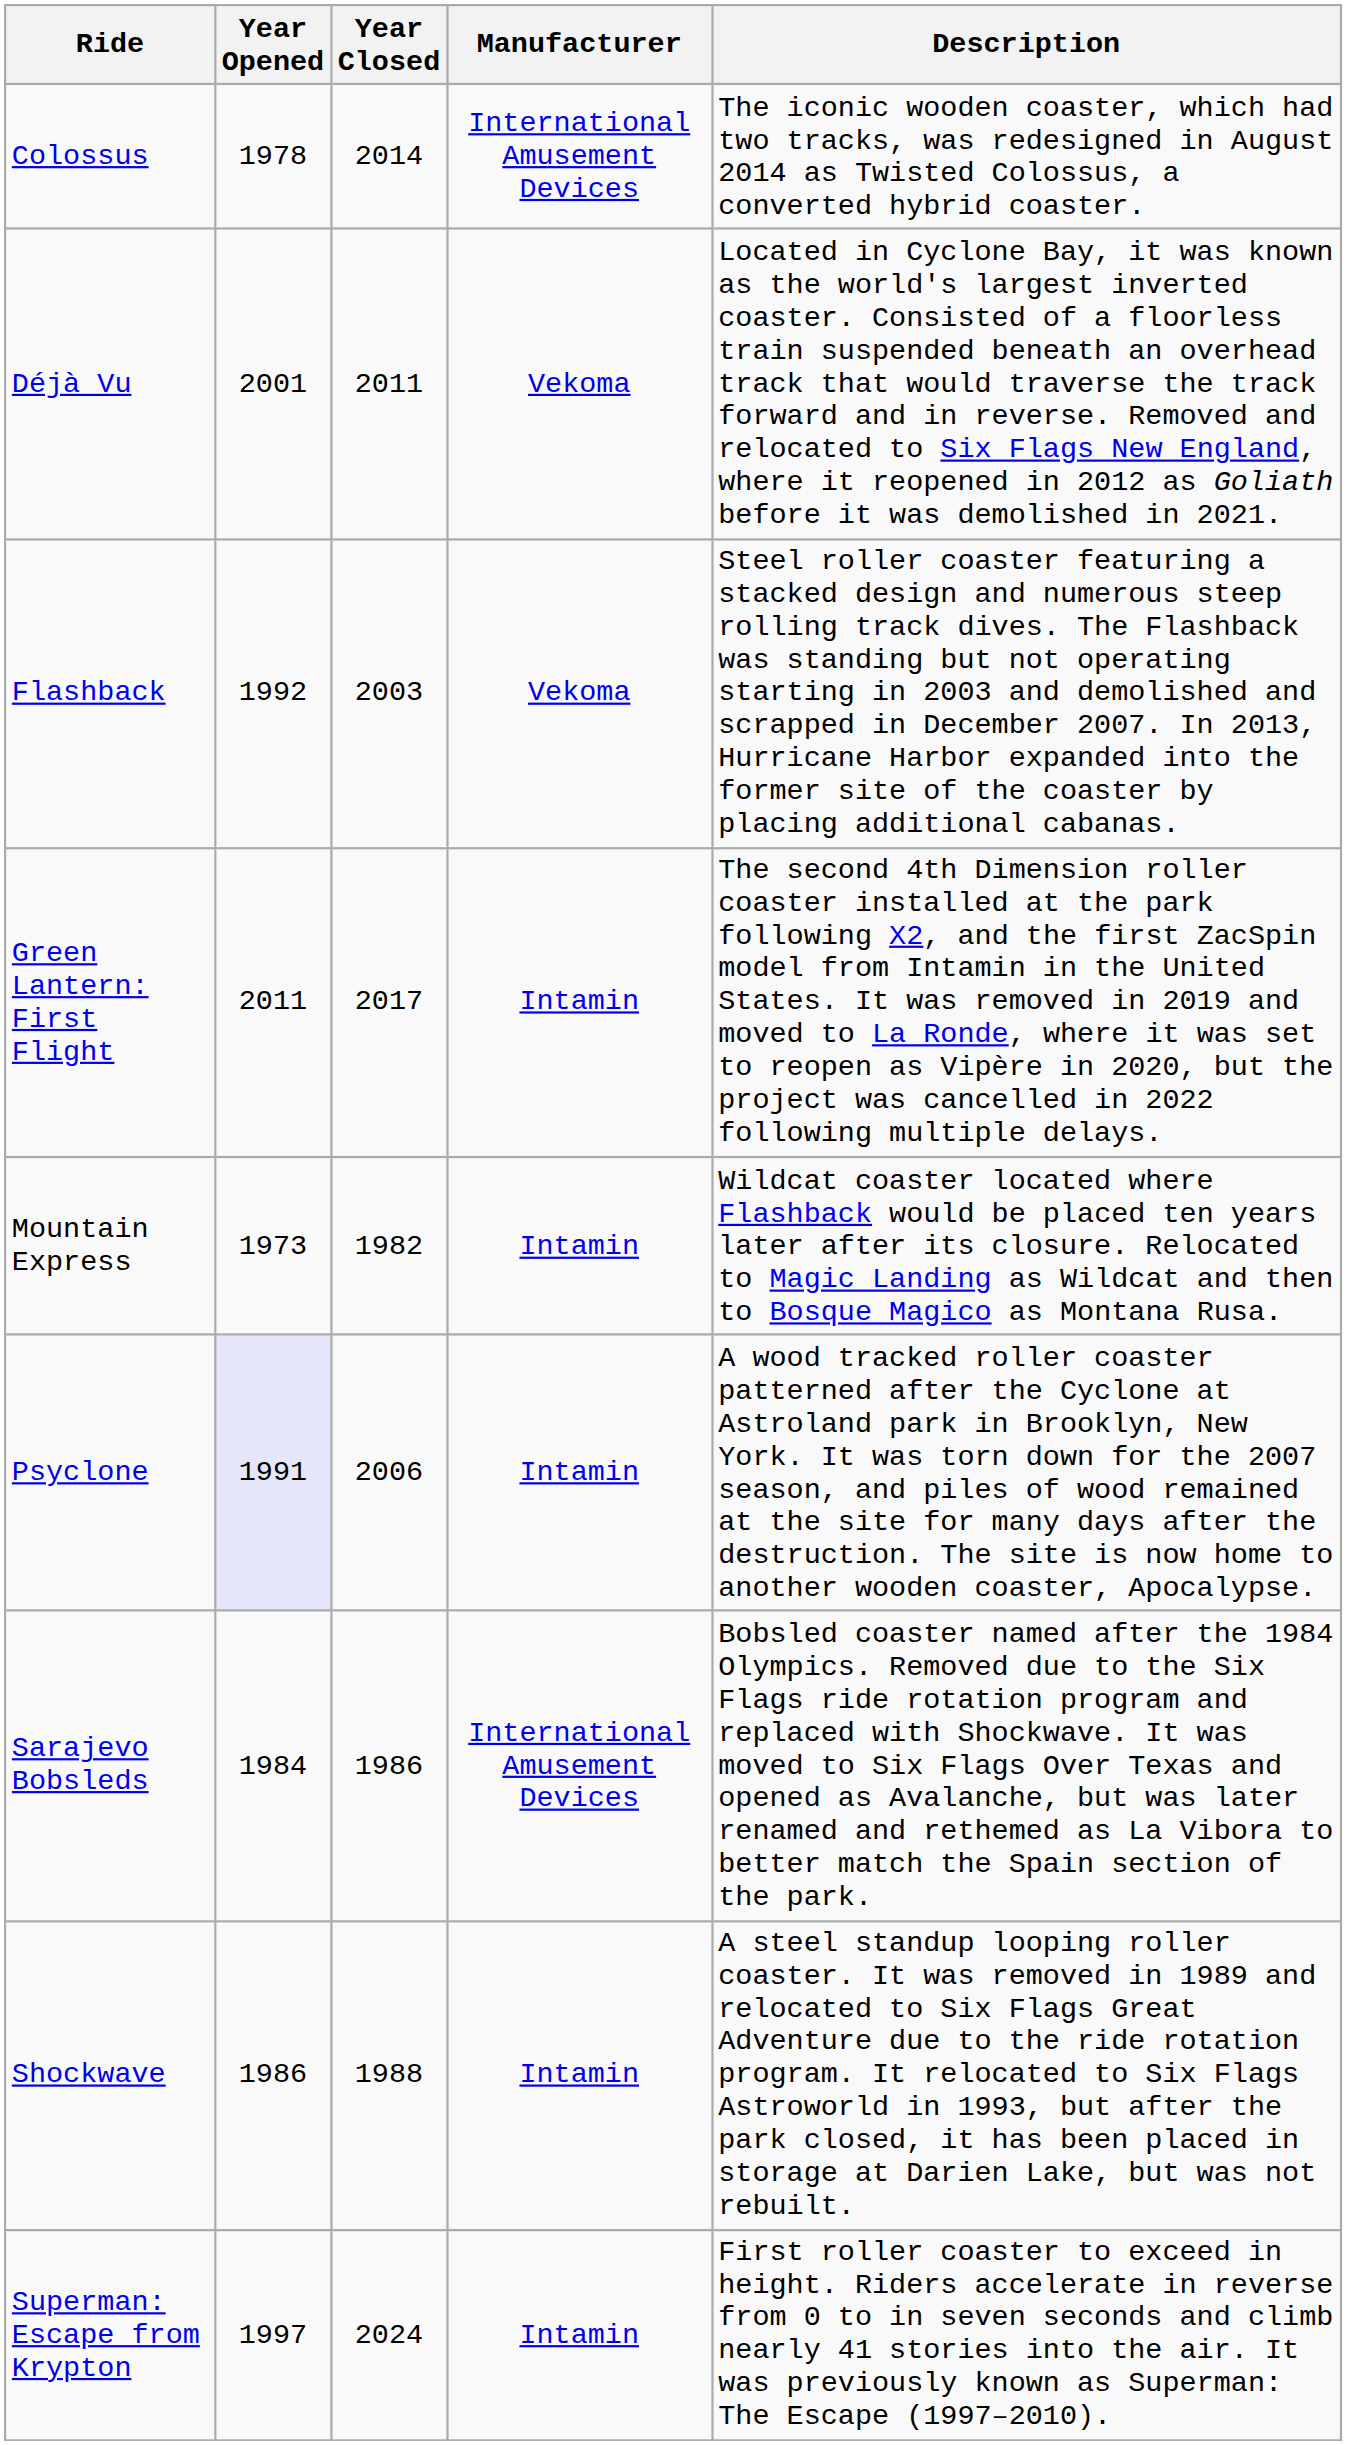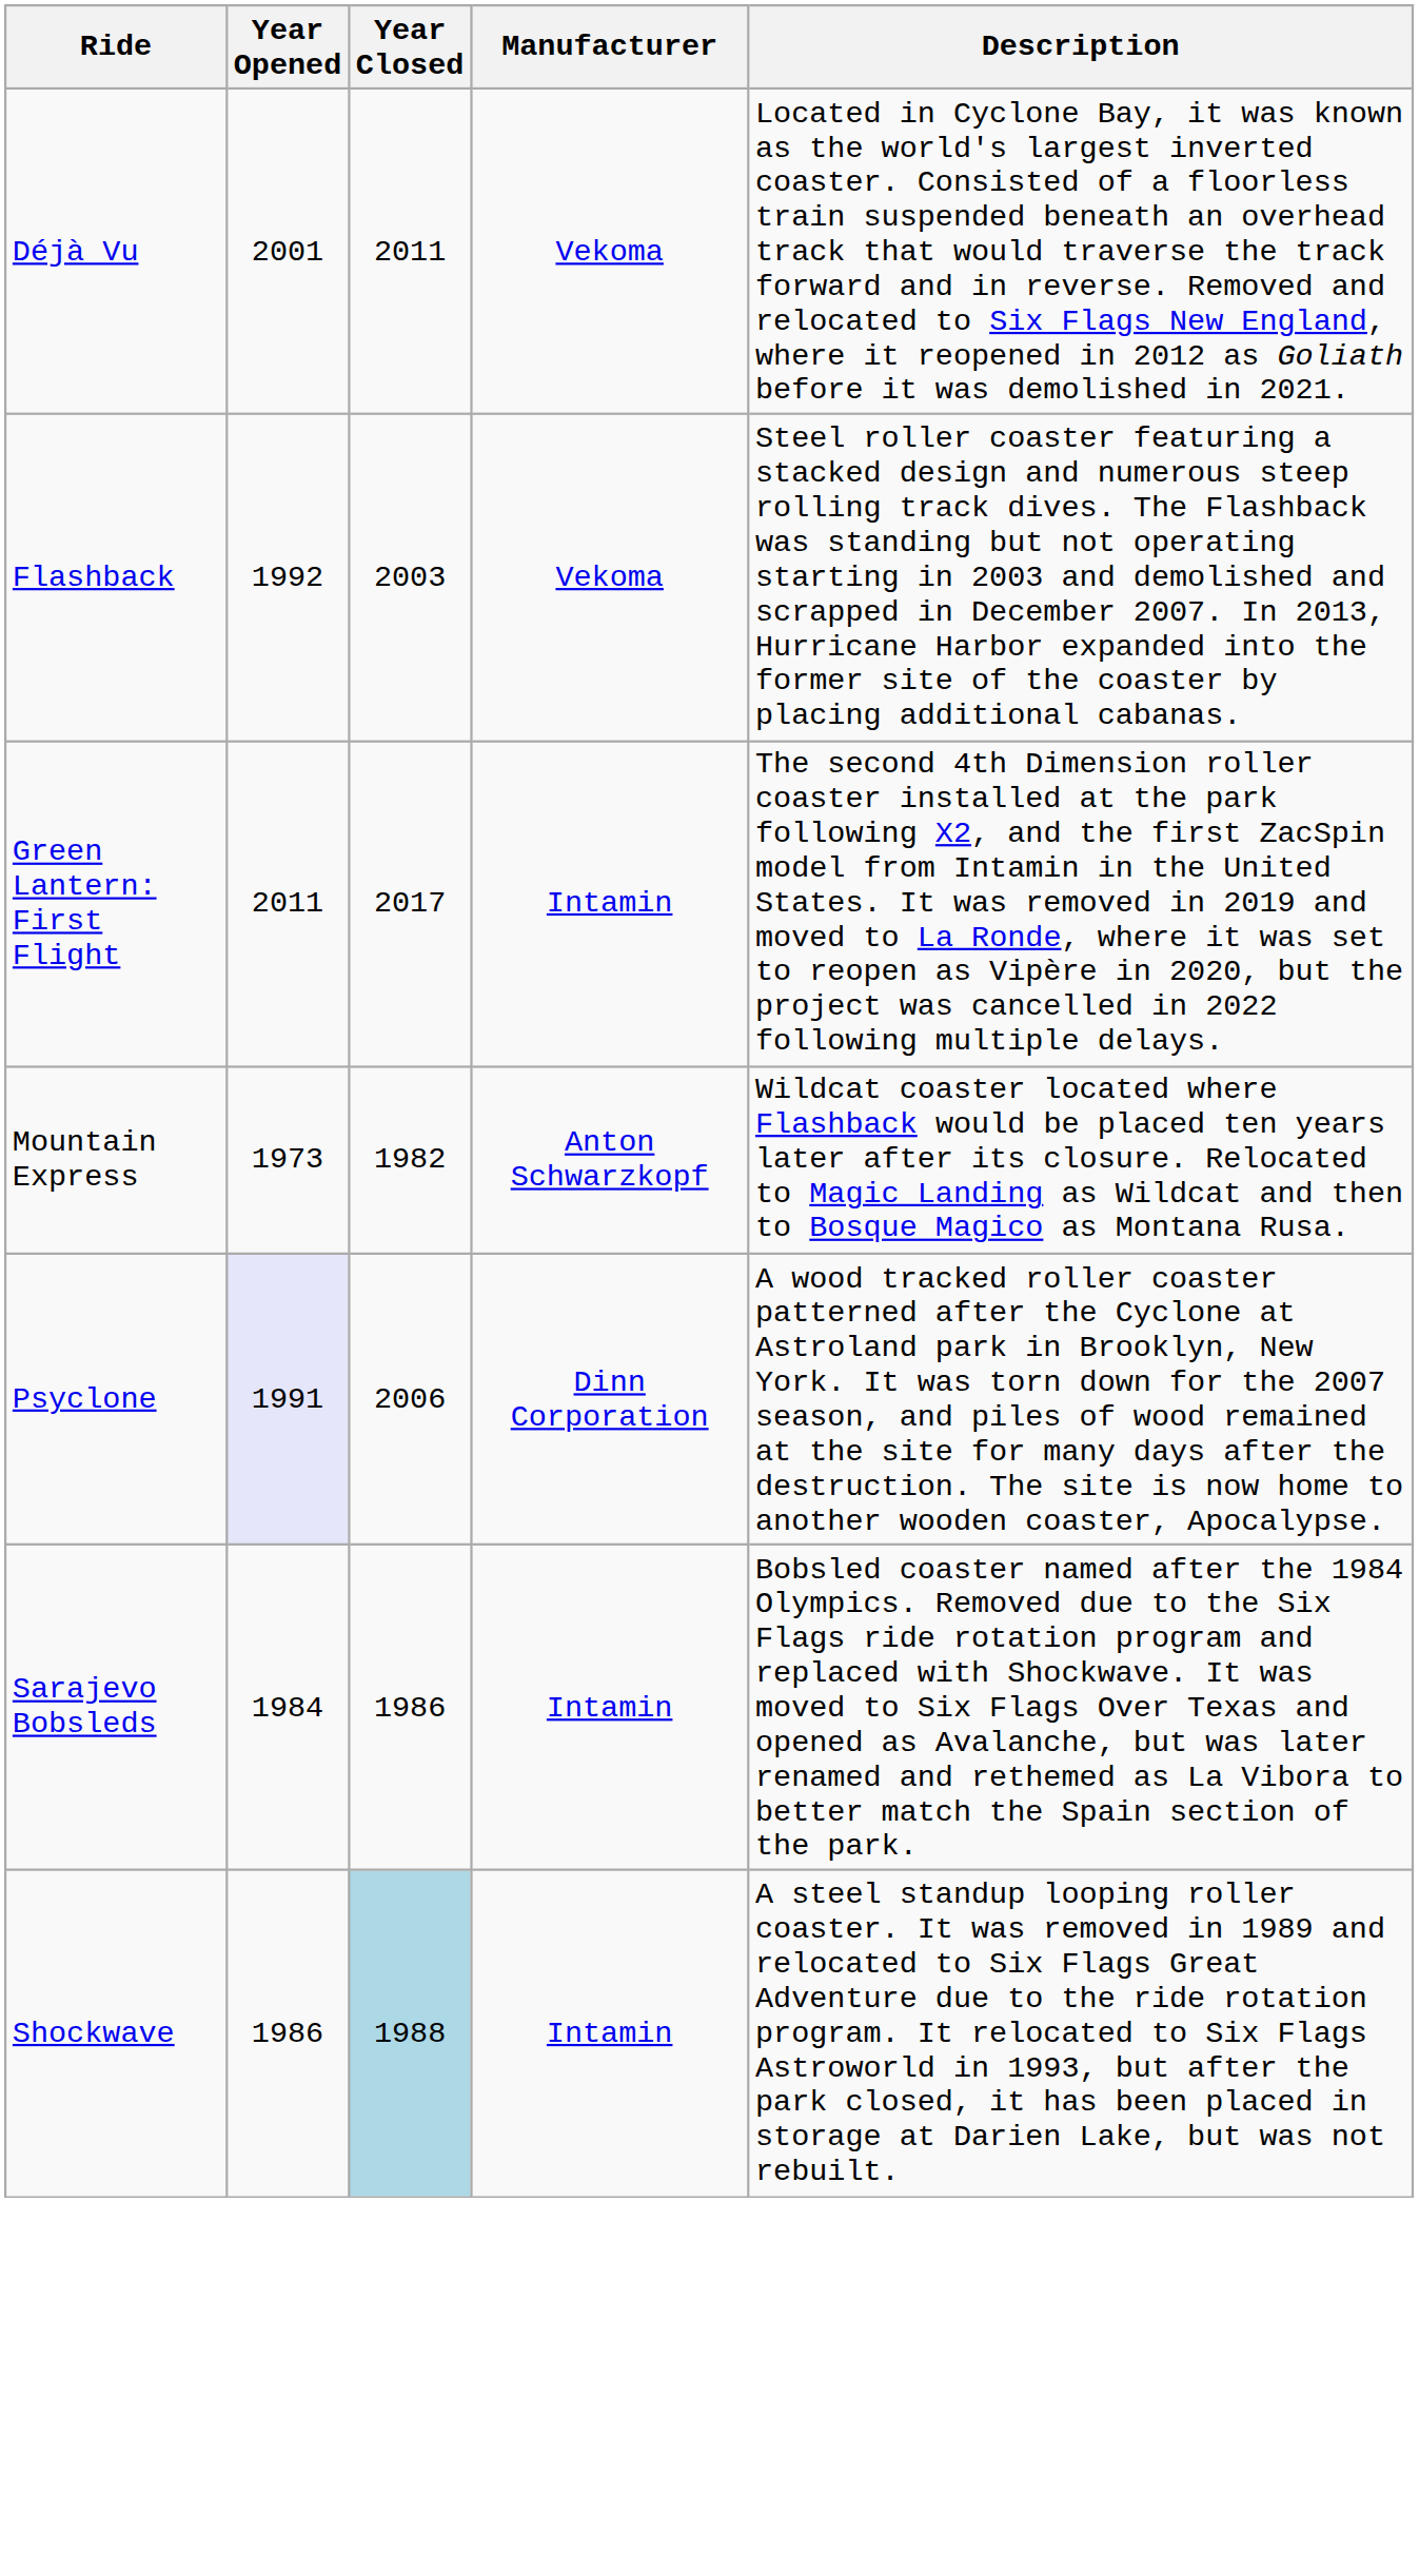- row: Colossus | 1978 | 2014 | International Amusement Devices | The iconic wooden coaster, which had two tracks, was redesigned in August 2014 as Twisted Colossus, a converted hybrid coaster.
Mountain Express | Manufacturer: Intamin -> Anton Schwarzkopf
Psyclone | Manufacturer: Intamin -> Dinn Corporation
Sarajevo Bobsleds | Manufacturer: International Amusement Devices -> Intamin
Shockwave | Year Closed: no background -> lightblue background
- row: Superman: Escape from Krypton | 1997 | 2024 | Intamin | First roller coaster to exceed in height. Riders accelerate in reverse from 0 to in seven seconds and climb nearly 41 stories into the air. It was previously known as Superman: The Escape (1997–2010).
